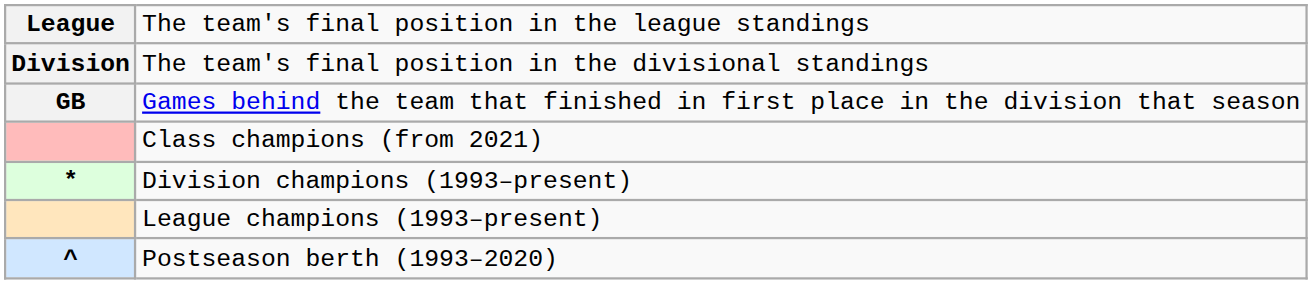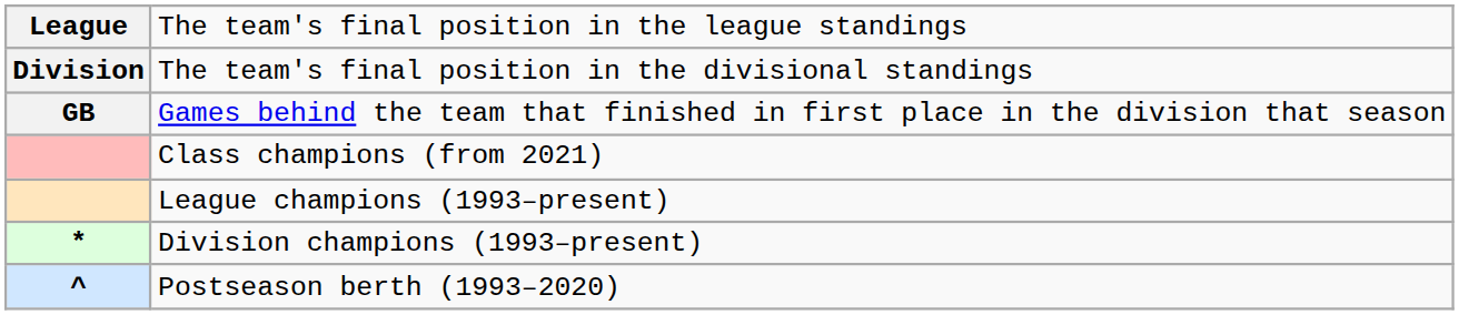rows swapped: League champions (1993–present) <-> Division champions (1993–present)
